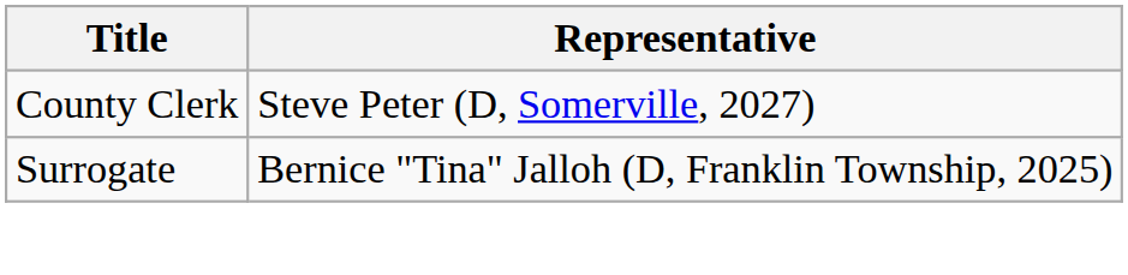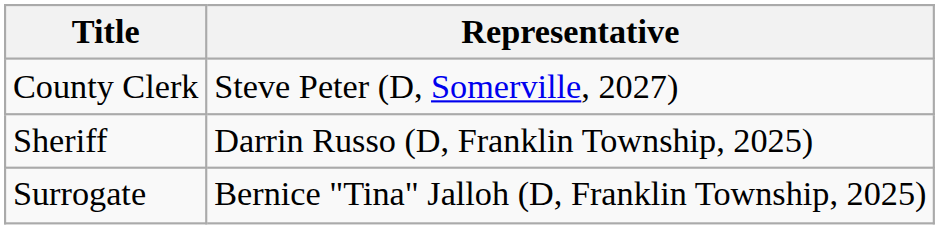+ row: Sheriff | Darrin Russo (D, Franklin Township, 2025)
